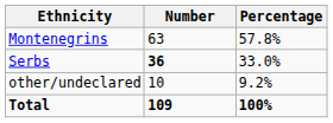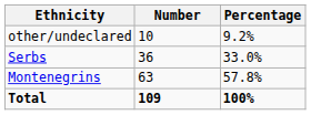rows swapped: Montenegrins <-> other/undeclared
Serbs | Number: bold -> normal
